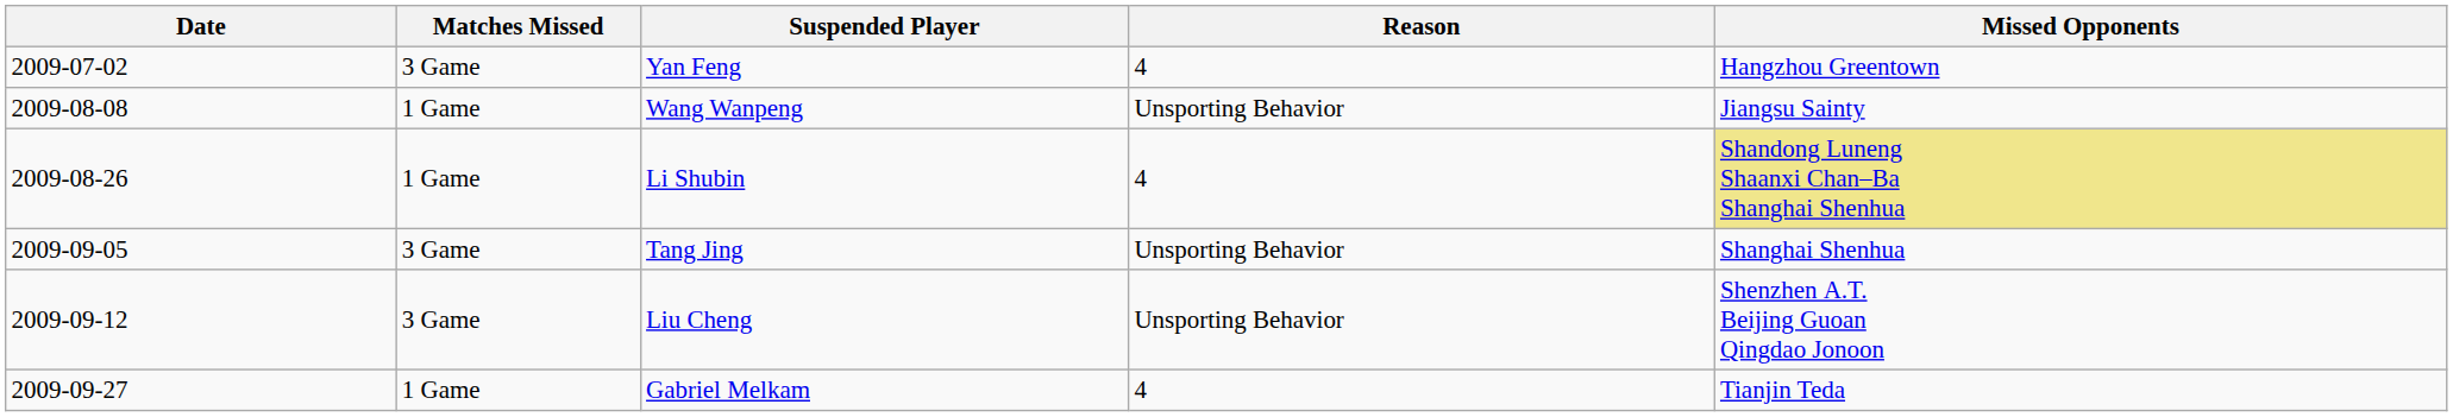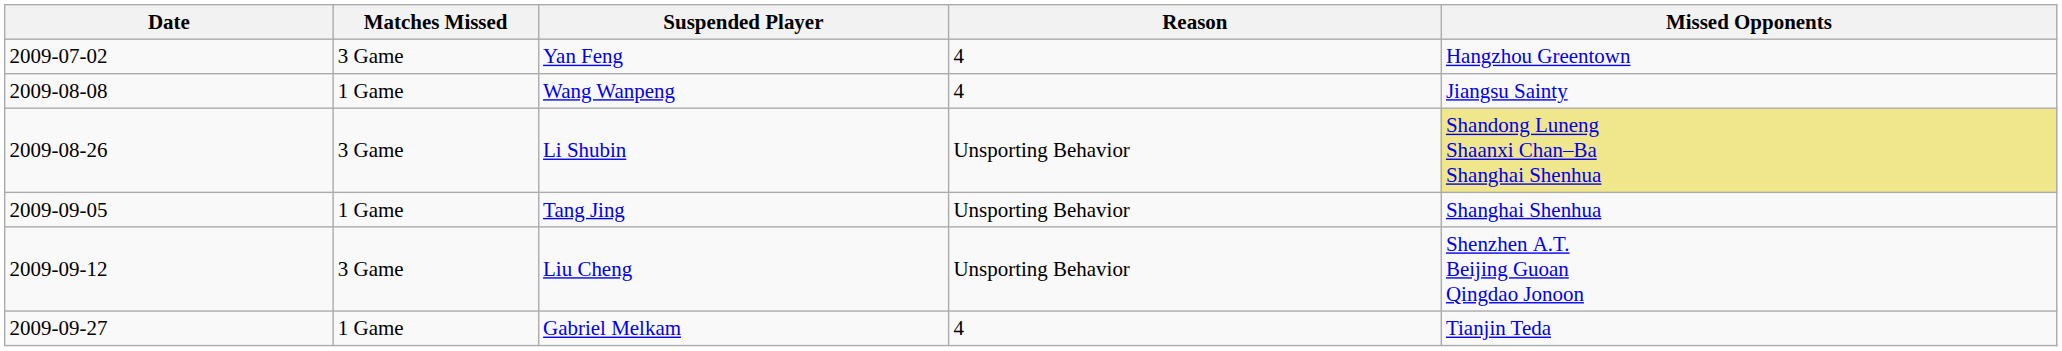Wang Wanpeng | Reason: Unsporting Behavior -> 4
Li Shubin | Matches Missed: 1 Game -> 3 Game
Li Shubin | Reason: 4 -> Unsporting Behavior
Tang Jing | Matches Missed: 3 Game -> 1 Game
